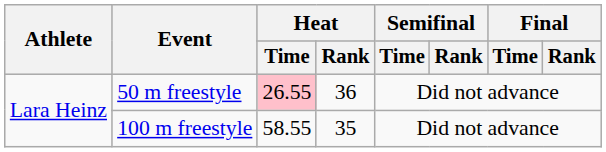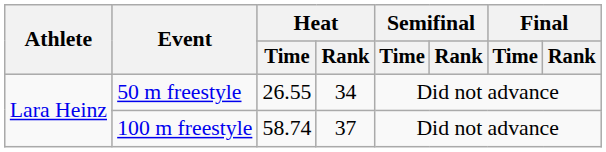50 m freestyle | Heat / Time: pink background -> no background
50 m freestyle | Heat / Rank: 36 -> 34
100 m freestyle | Heat / Time: 58.55 -> 58.74
100 m freestyle | Heat / Rank: 35 -> 37
